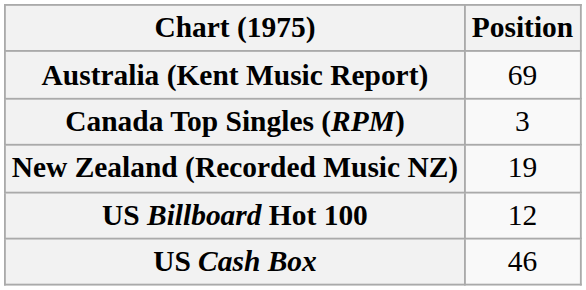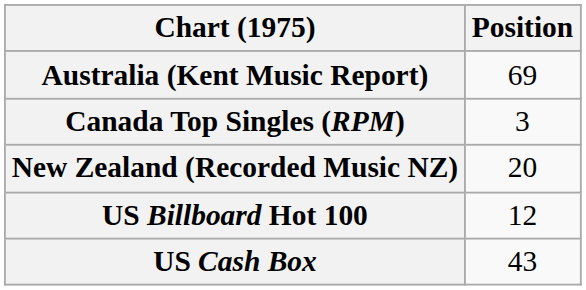New Zealand (Recorded Music NZ) | Position: 19 -> 20
US Cash Box | Position: 46 -> 43
